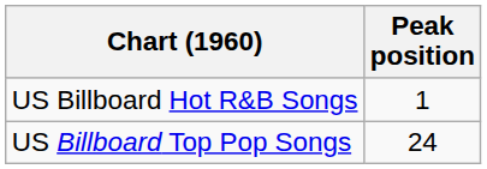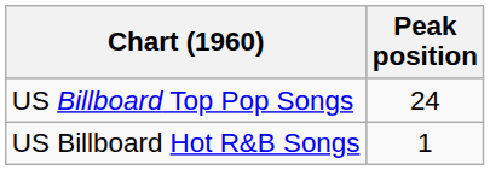rows swapped: US Billboard Top Pop Songs <-> US Billboard Hot R&B Songs
